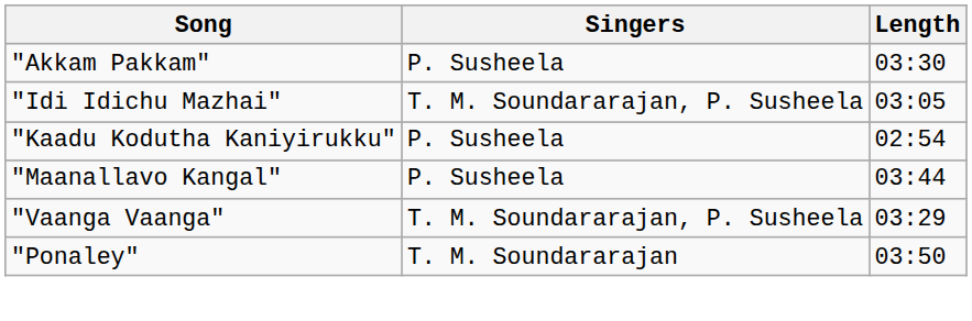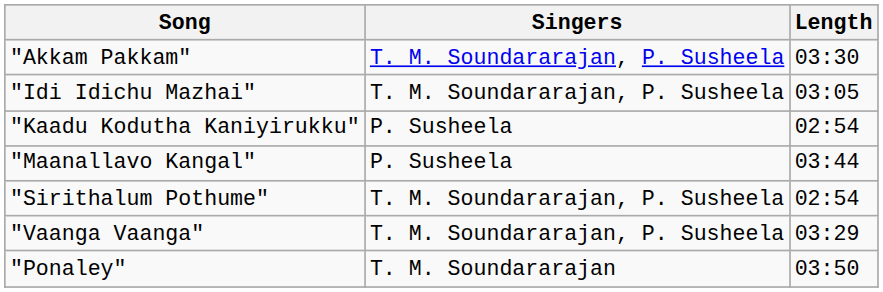"Akkam Pakkam" | Singers: P. Susheela -> T. M. Soundararajan, P. Susheela
+ row: "Sirithalum Pothume" | T. M. Soundararajan, P. Susheela | 02:54
